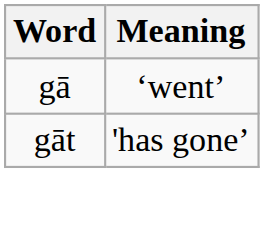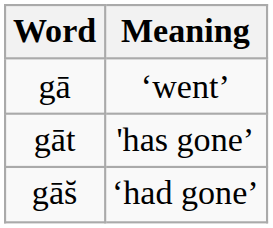+ row: gās̆ | ‘had gone’
